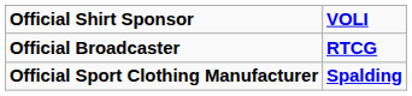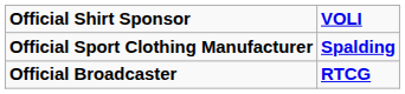rows swapped: Official Sport Clothing Manufacturer <-> Official Broadcaster
